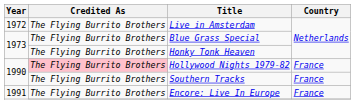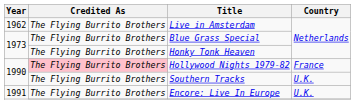Live in Amsterdam | Year: 1972 -> 1962
Southern Tracks | Country: France -> U.K.
Encore: Live In Europe | Country: France -> U.K.
